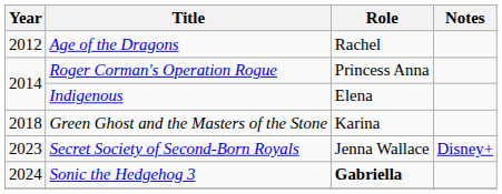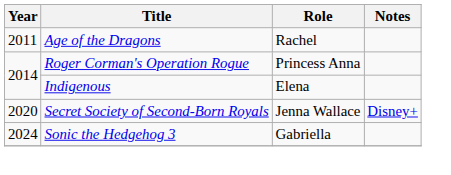Age of the Dragons | Year: 2012 -> 2011
- row: 2018 | Green Ghost and the Masters of the Stone | Karina
Secret Society of Second-Born Royals | Year: 2023 -> 2020
Sonic the Hedgehog 3 | Role: bold -> normal
